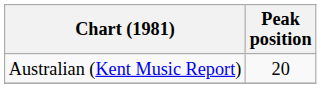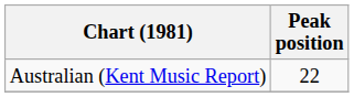Australian (Kent Music Report) | Peak position: 20 -> 22
